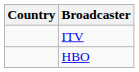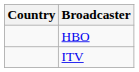rows swapped: ITV <-> HBO
